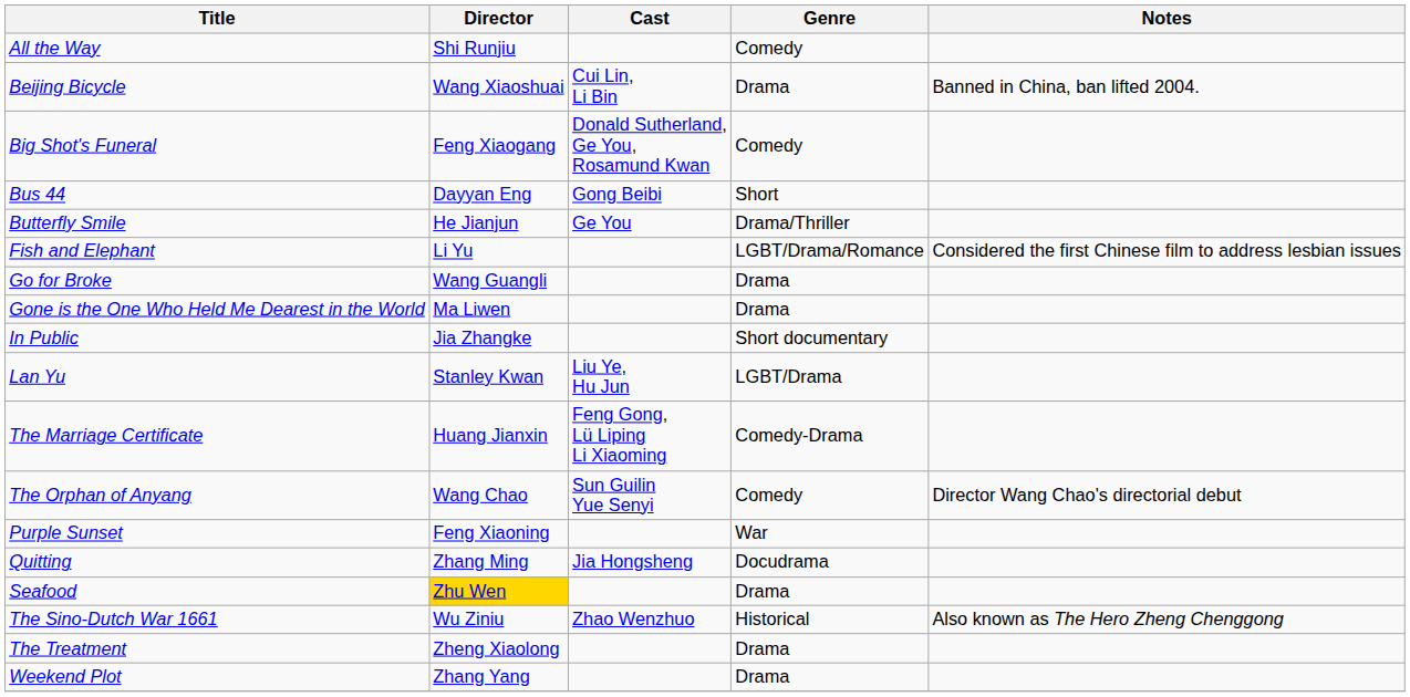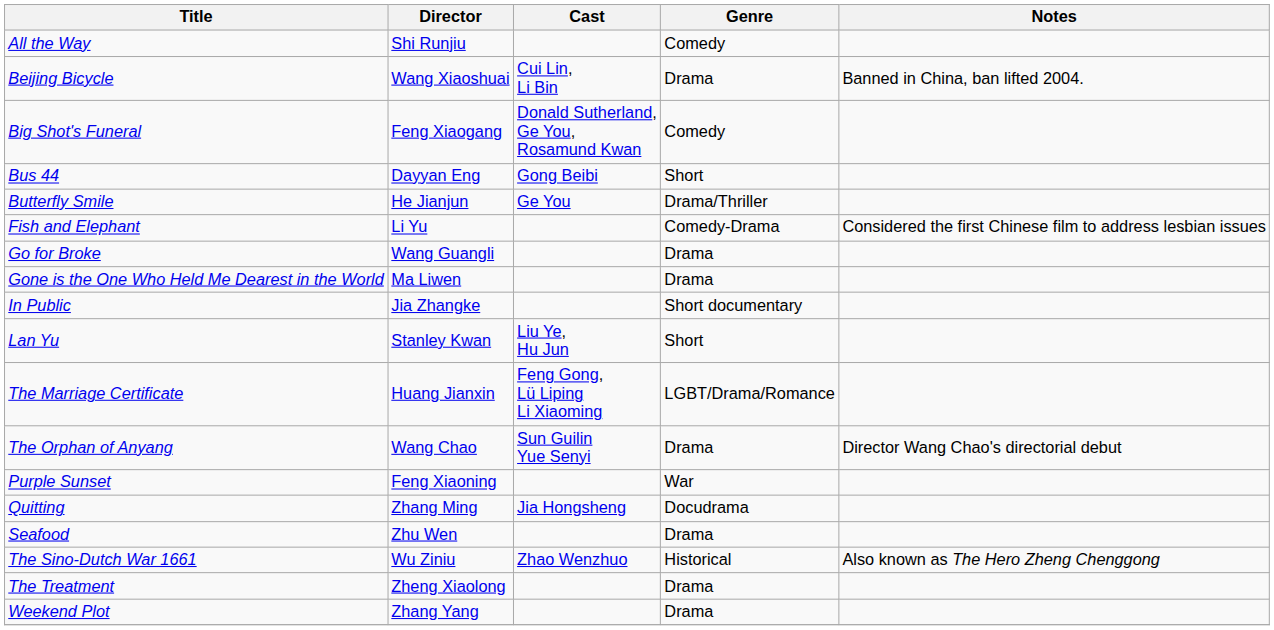Fish and Elephant | Genre: LGBT/Drama/Romance -> Comedy-Drama
Lan Yu | Genre: LGBT/Drama -> Short
The Marriage Certificate | Genre: Comedy-Drama -> LGBT/Drama/Romance
The Orphan of Anyang | Genre: Comedy -> Drama
Seafood | Director: gold background -> no background
